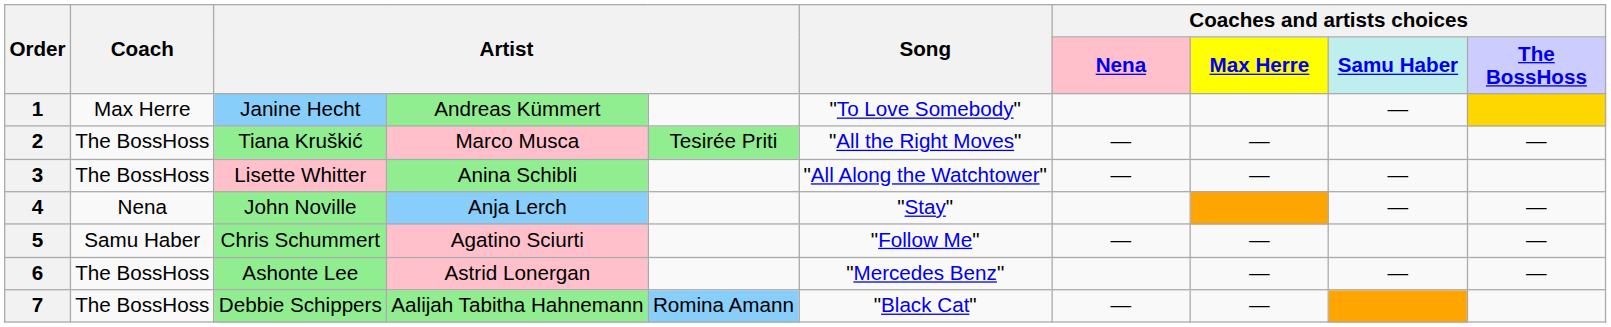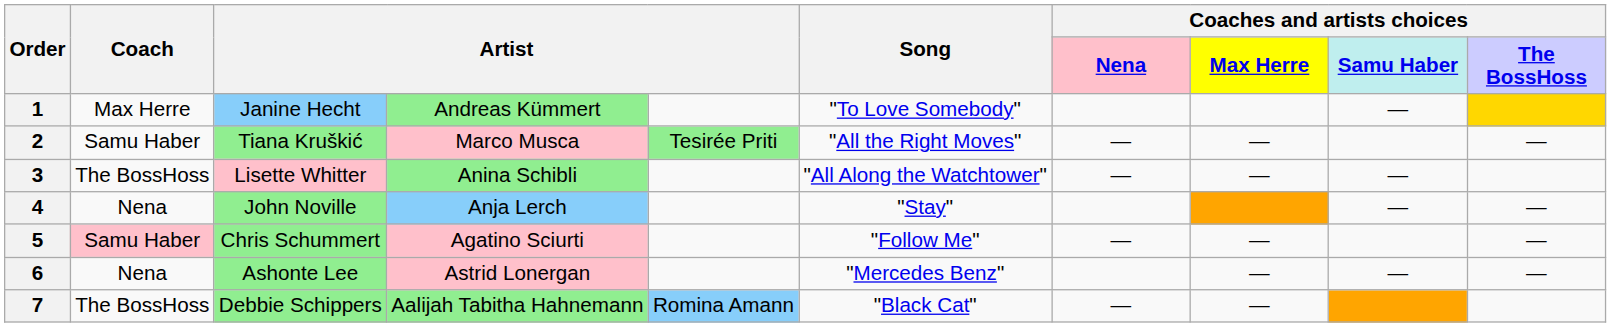2 | Coach: The BossHoss -> Samu Haber
5 | Coach: no background -> pink background
6 | Coach: The BossHoss -> Nena
